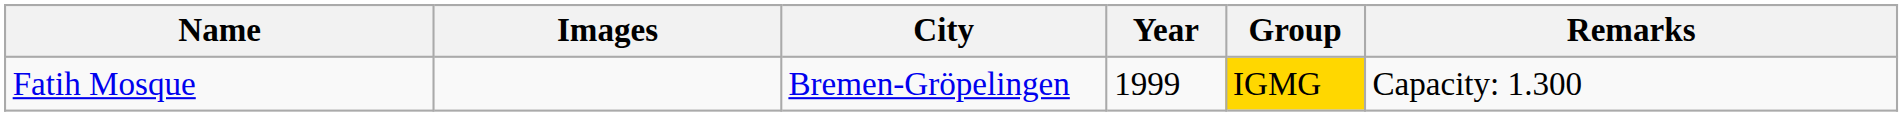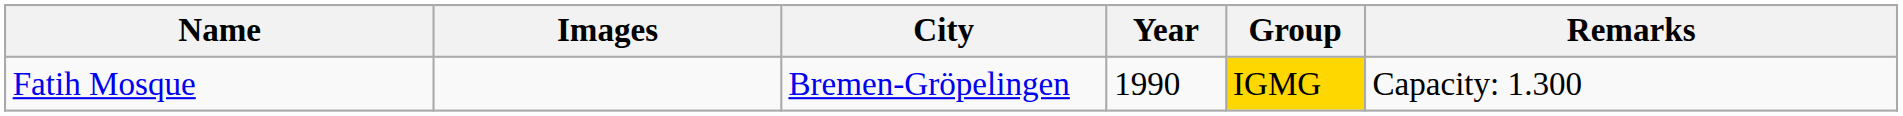Fatih Mosque | Year: 1999 -> 1990
